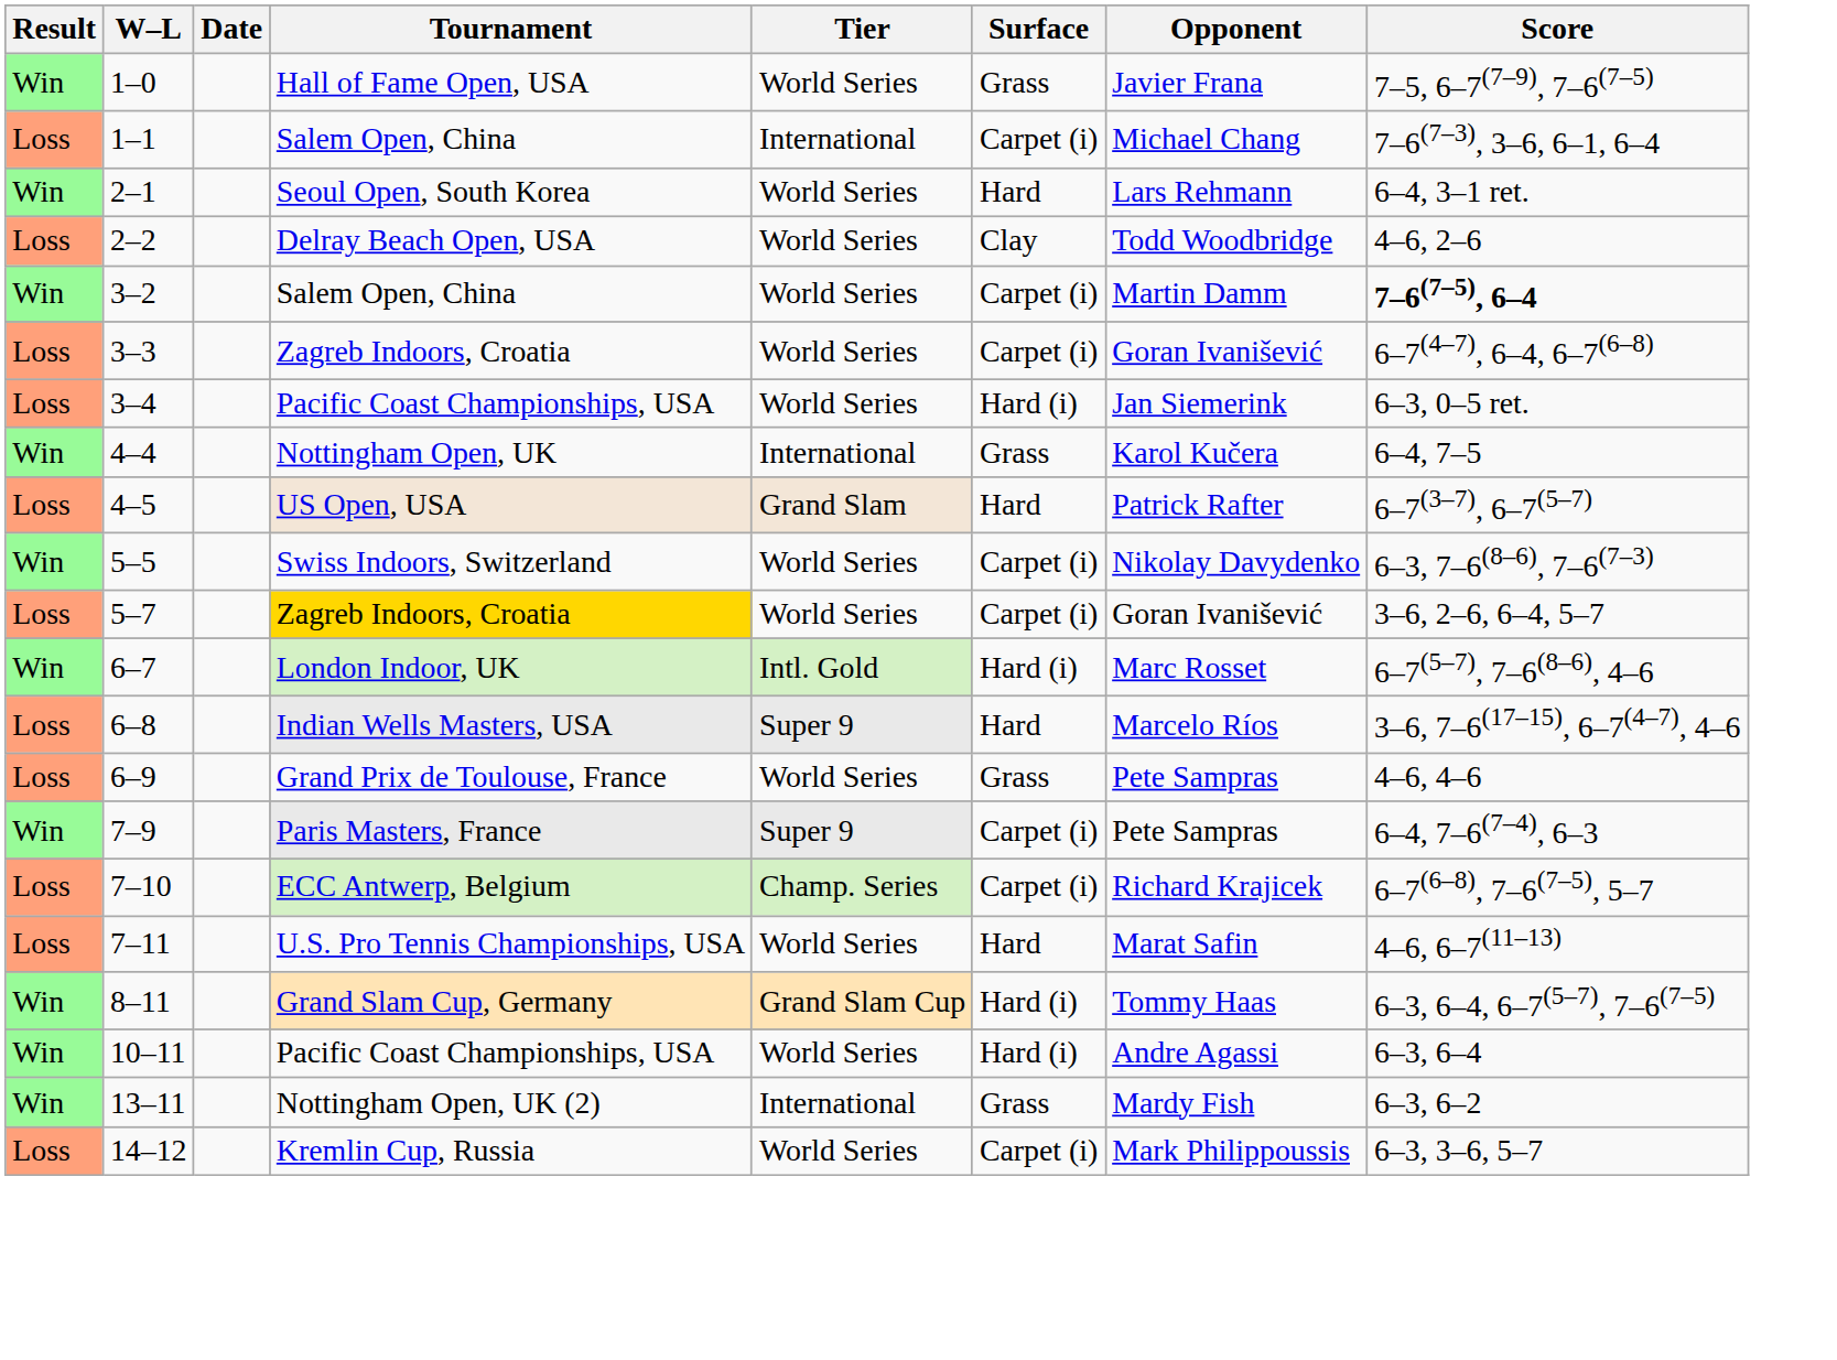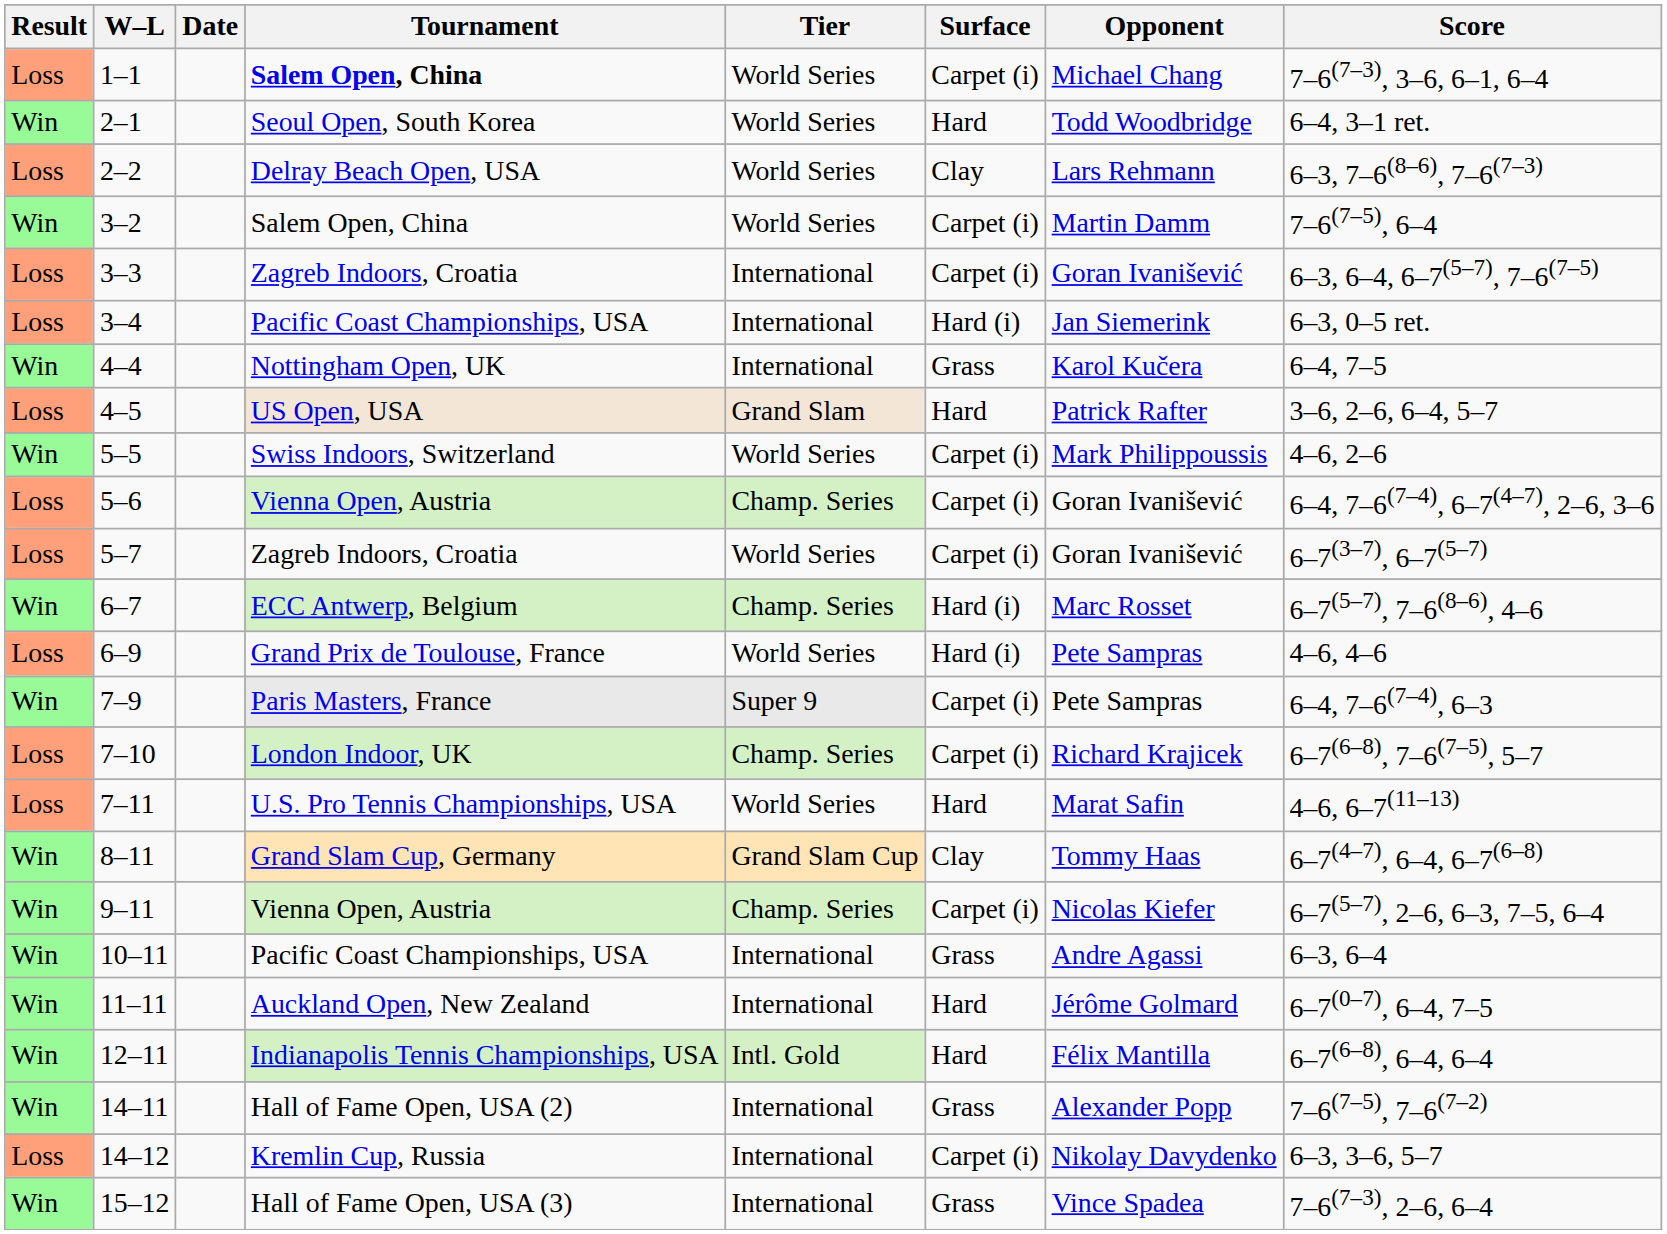- row: Win | 1–0 | Hall of Fame Open, USA | World Series | Grass | Javier Frana | 7–5, 6–7(7–9), 7–6(7–5)
1–1 | Tournament: normal -> bold
1–1 | Tier: International -> World Series
2–1 | Opponent: Lars Rehmann -> Todd Woodbridge
2–2 | Opponent: Todd Woodbridge -> Lars Rehmann
2–2 | Score: 4–6, 2–6 -> 6–3, 7–6(8–6), 7–6(7–3)
3–2 | Score: bold -> normal
3–3 | Tier: World Series -> International
3–3 | Score: 6–7(4–7), 6–4, 6–7(6–8) -> 6–3, 6–4, 6–7(5–7), 7–6(7–5)
3–4 | Tier: World Series -> International
4–5 | Score: 6–7(3–7), 6–7(5–7) -> 3–6, 2–6, 6–4, 5–7
5–5 | Opponent: Nikolay Davydenko -> Mark Philippoussis
5–5 | Score: 6–3, 7–6(8–6), 7–6(7–3) -> 4–6, 2–6
+ row: Loss | 5–6 | Vienna Open, Austria | Champ. Series | Carpet (i) | Goran Ivanišević | 6–4, 7–6(7–4), 6–7(4–7), 2–6, 3–6
5–7 | Tournament: gold background -> no background
5–7 | Score: 3–6, 2–6, 6–4, 5–7 -> 6–7(3–7), 6–7(5–7)
6–7 | Tournament: London Indoor, UK -> ECC Antwerp, Belgium
6–7 | Tier: Intl. Gold -> Champ. Series
- row: Loss | 6–8 | Indian Wells Masters, USA | Super 9 | Hard | Marcelo Ríos | 3–6, 7–6(17–15), 6–7(4–7), 4–6
6–9 | Surface: Grass -> Hard (i)
7–10 | Tournament: ECC Antwerp, Belgium -> London Indoor, UK
8–11 | Surface: Hard (i) -> Clay
8–11 | Score: 6–3, 6–4, 6–7(5–7), 7–6(7–5) -> 6–7(4–7), 6–4, 6–7(6–8)
+ row: Win | 9–11 | Vienna Open, Austria | Champ. Series | Carpet (i) | Nicolas Kiefer | 6–7(5–7), 2–6, 6–3, 7–5, 6–4
10–11 | Tier: World Series -> International
10–11 | Surface: Hard (i) -> Grass
+ row: Win | 11–11 | Auckland Open, New Zealand | International | Hard | Jérôme Golmard | 6–7(0–7), 6–4, 7–5
+ row: Win | 12–11 | Indianapolis Tennis Championships, USA | Intl. Gold | Hard | Félix Mantilla | 6–7(6–8), 6–4, 6–4
- row: Win | 13–11 | Nottingham Open, UK (2) | International | Grass | Mardy Fish | 6–3, 6–2
+ row: Win | 14–11 | Hall of Fame Open, USA (2) | International | Grass | Alexander Popp | 7–6(7–5), 7–6(7–2)
14–12 | Tier: World Series -> International
14–12 | Opponent: Mark Philippoussis -> Nikolay Davydenko
+ row: Win | 15–12 | Hall of Fame Open, USA (3) | International | Grass | Vince Spadea | 7–6(7–3), 2–6, 6–4
